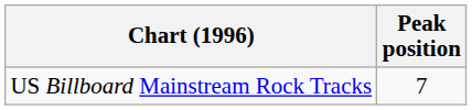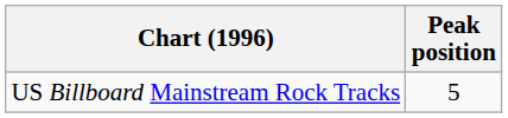US Billboard Mainstream Rock Tracks | Peak position: 7 -> 5
